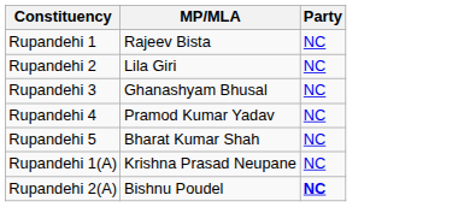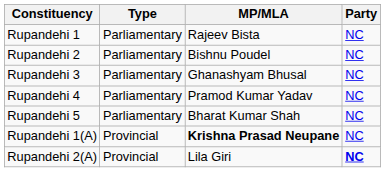+ column: Type | Parliamentary | Parliamentary | Parliamentary | Parliamentary | Parliamentary | Provincial | Provincial
Rupandehi 2 | MP/MLA: Lila Giri -> Bishnu Poudel
Rupandehi 1(A) | MP/MLA: normal -> bold
Rupandehi 2(A) | MP/MLA: Bishnu Poudel -> Lila Giri
